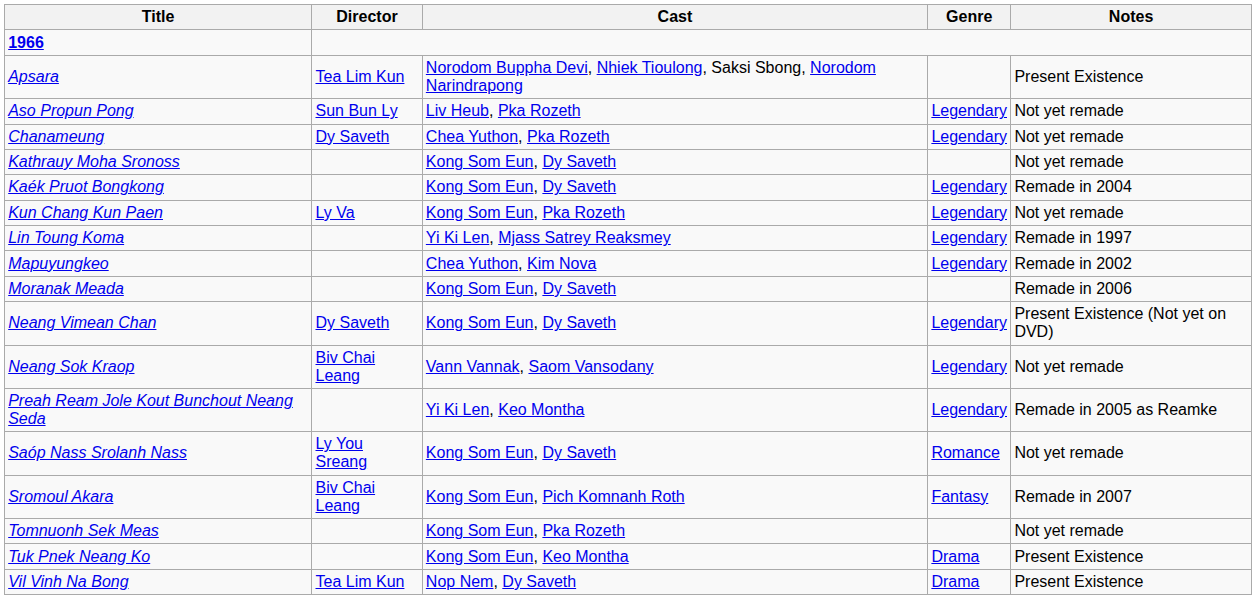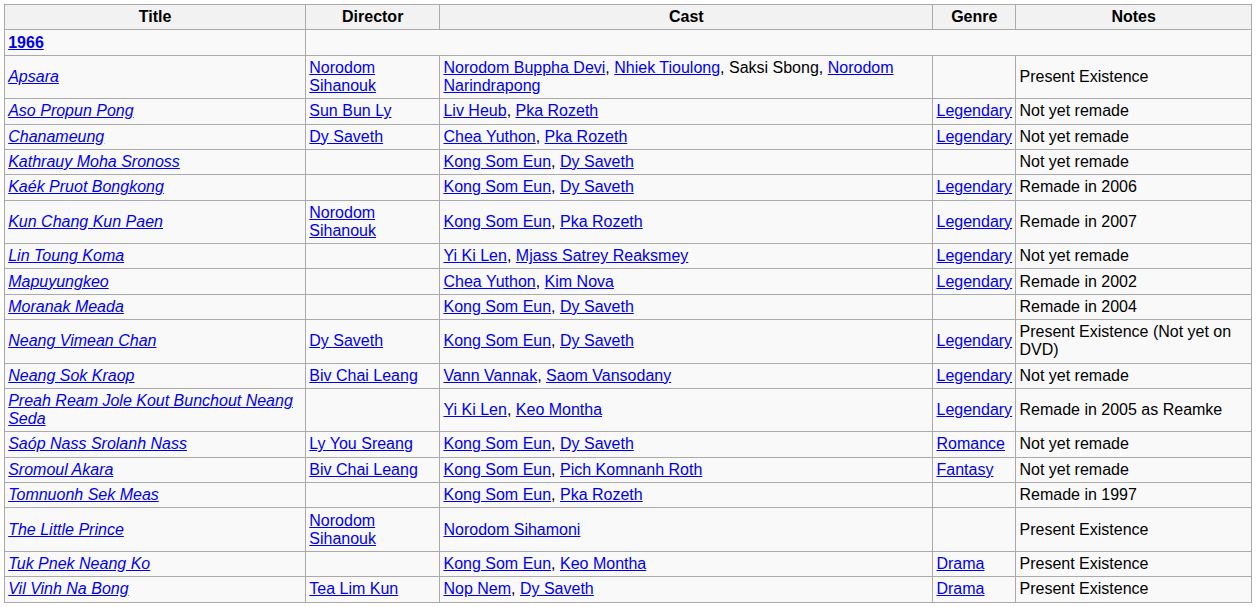Apsara | Director: Tea Lim Kun -> Norodom Sihanouk
Kaék Pruot Bongkong | Notes: Remade in 2004 -> Remade in 2006
Kun Chang Kun Paen | Director: Ly Va -> Norodom Sihanouk
Kun Chang Kun Paen | Notes: Not yet remade -> Remade in 2007
Lin Toung Koma | Notes: Remade in 1997 -> Not yet remade
Moranak Meada | Notes: Remade in 2006 -> Remade in 2004
Sromoul Akara | Notes: Remade in 2007 -> Not yet remade
Tomnuonh Sek Meas | Notes: Not yet remade -> Remade in 1997
+ row: The Little Prince | Norodom Sihanouk | Norodom Sihamoni | Present Existence
